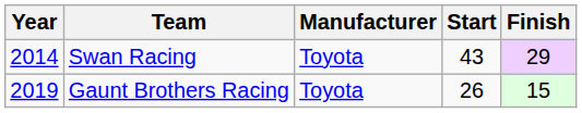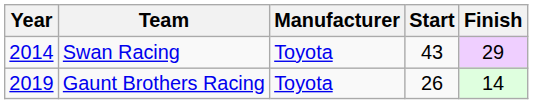Gaunt Brothers Racing | Finish: 15 -> 14
